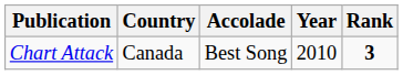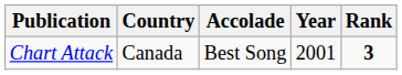Chart Attack | Year: 2010 -> 2001
